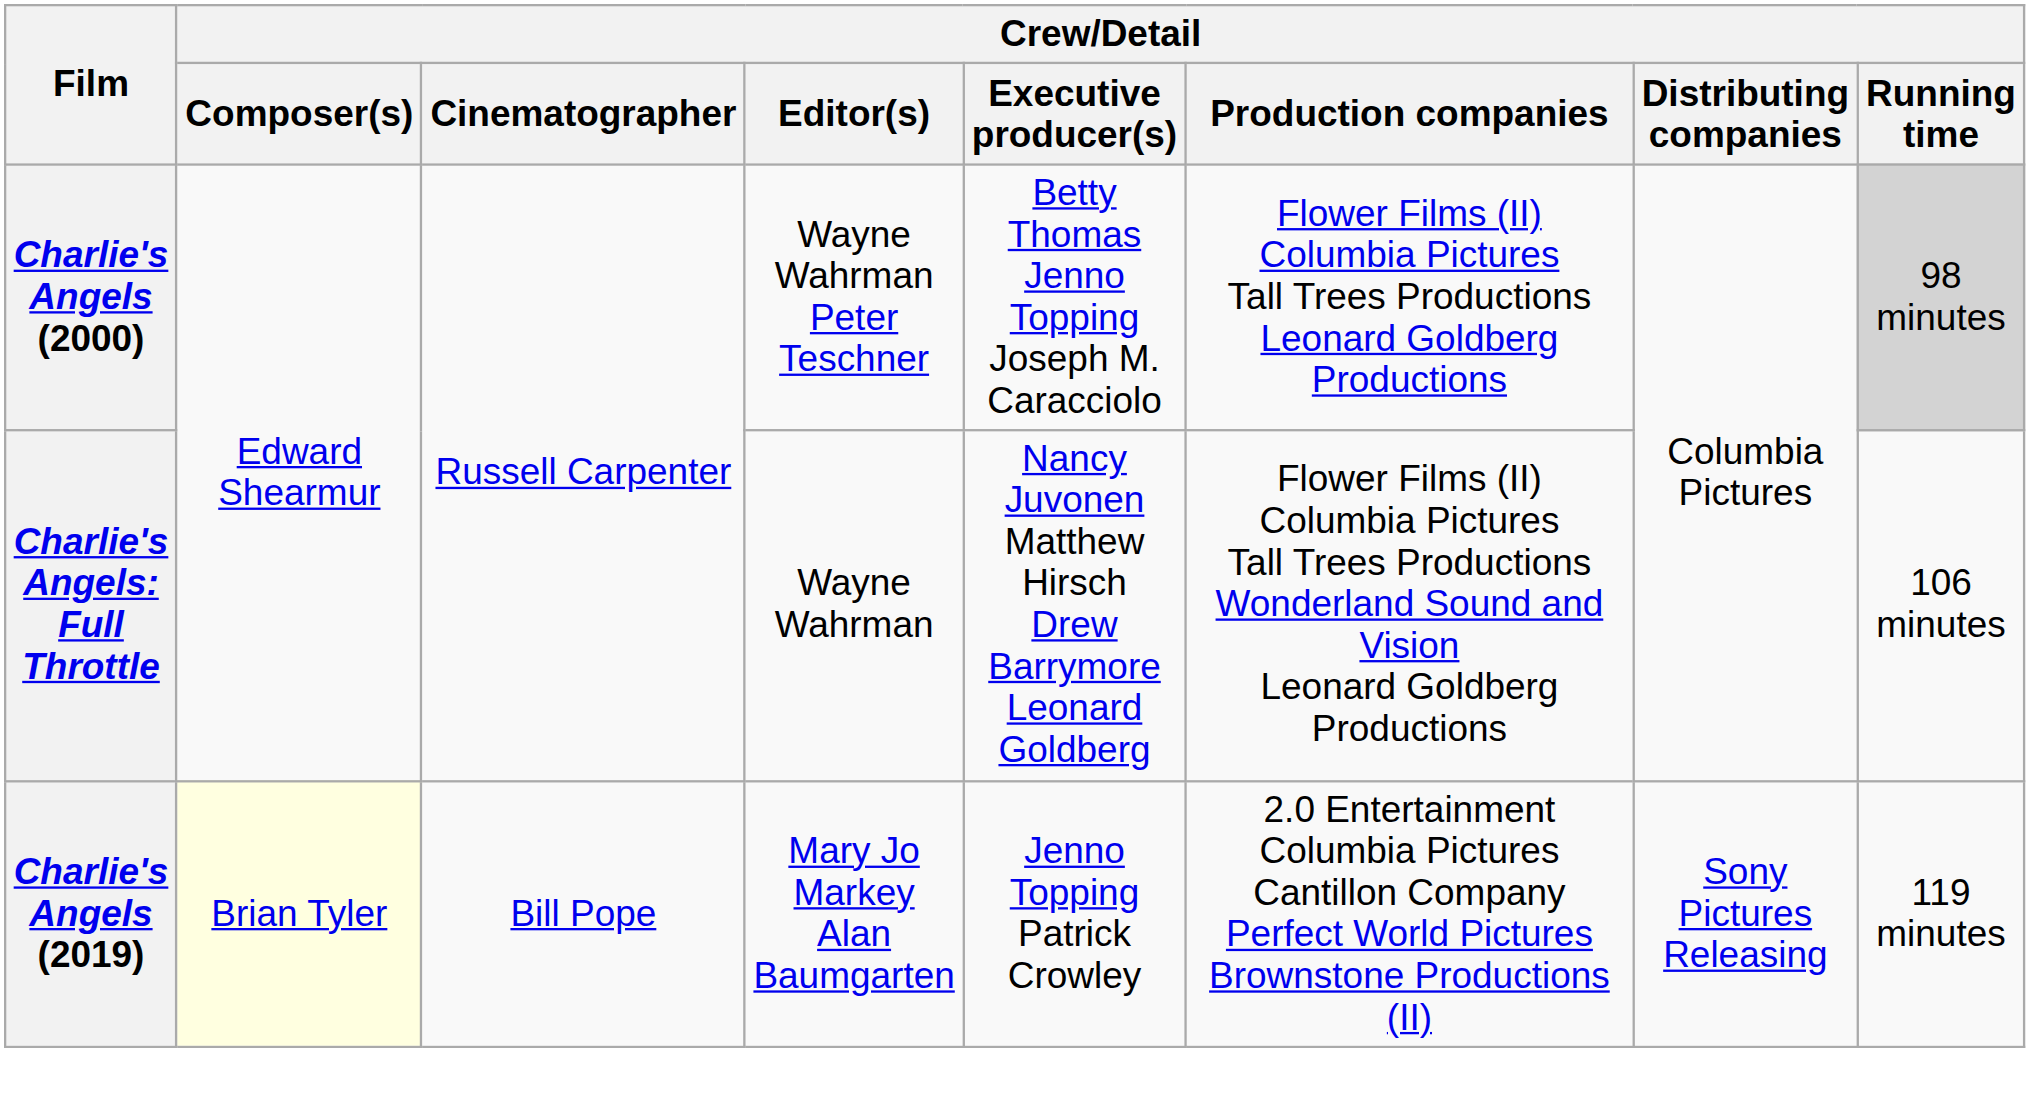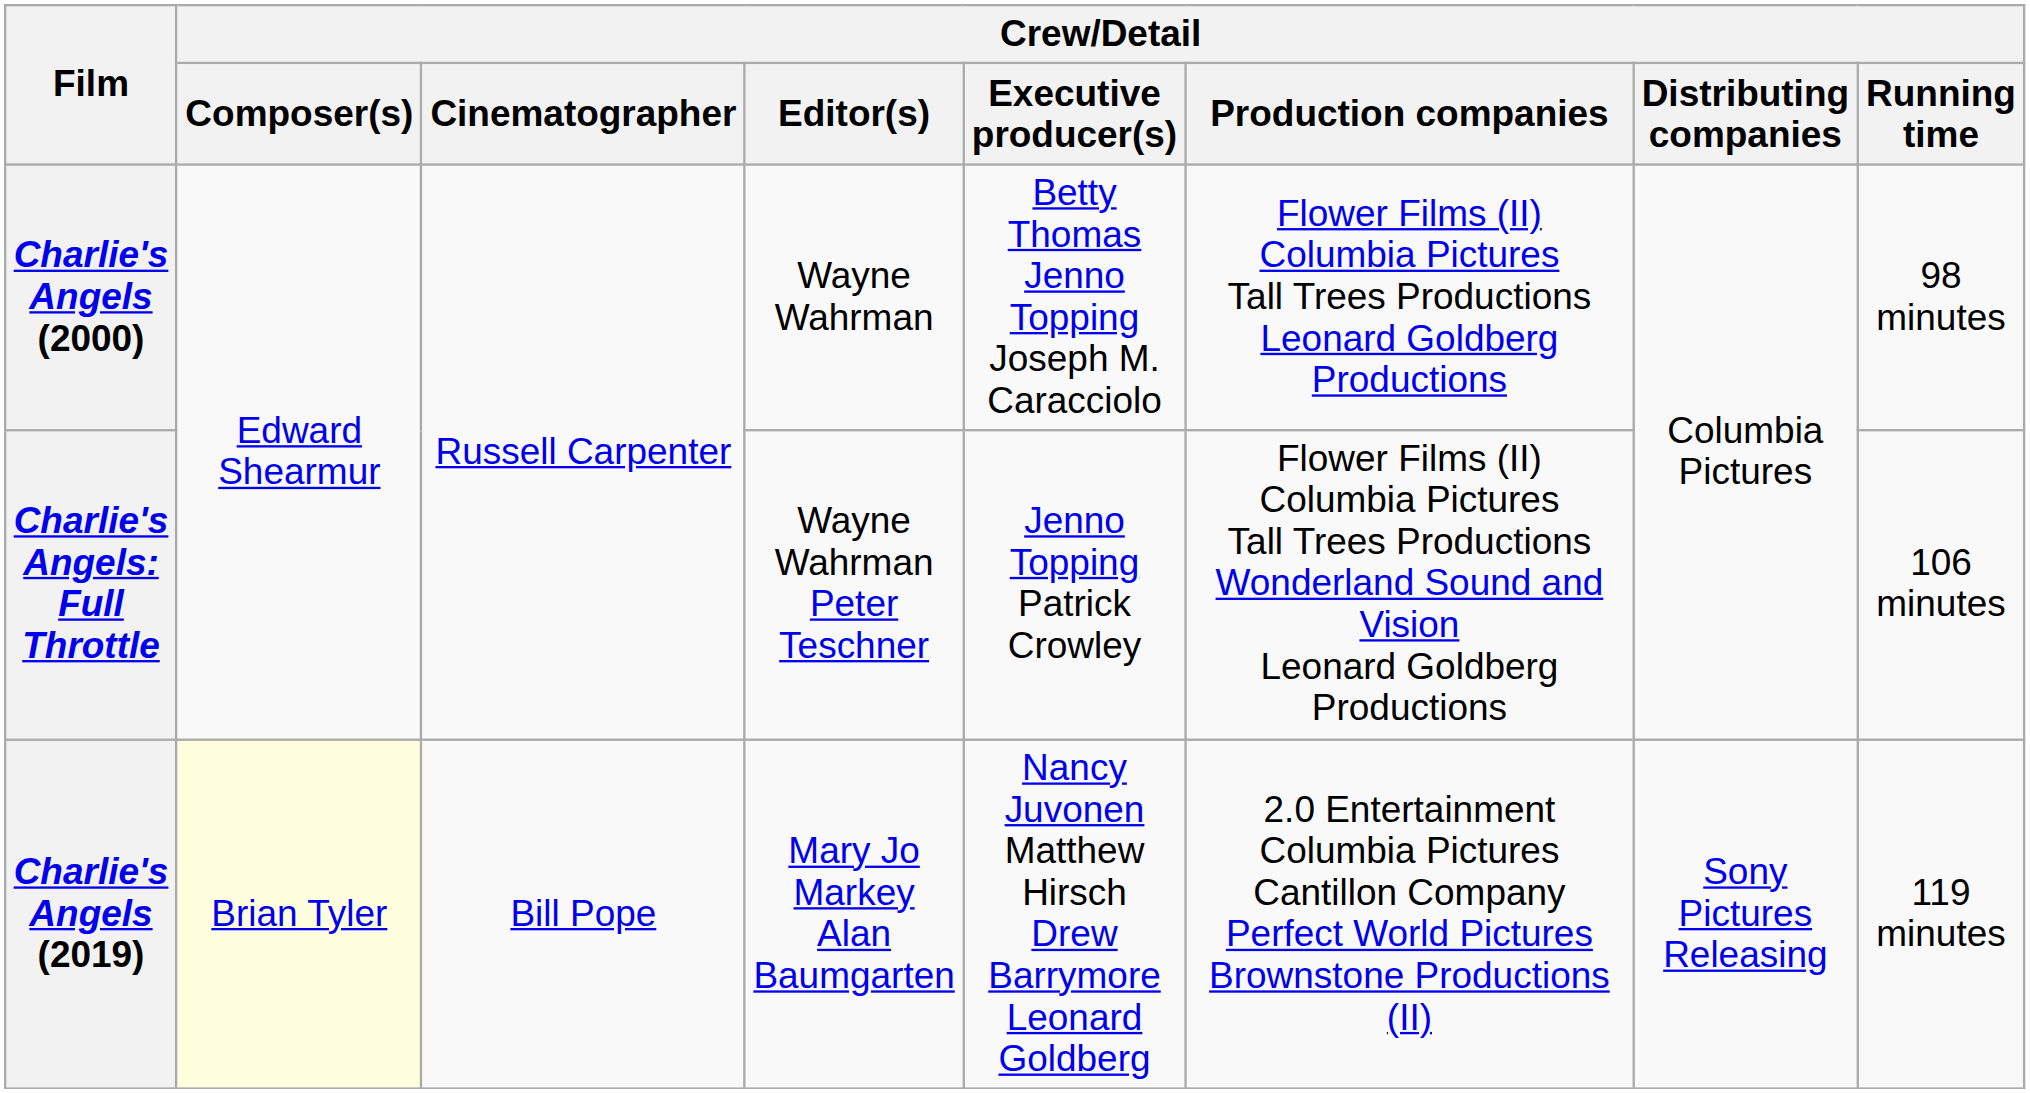Charlie's Angels (2000) | Crew/Detail / Editor(s): Wayne Wahrman Peter Teschner -> Wayne Wahrman
Charlie's Angels (2000) | Crew/Detail / Running time: lightgrey background -> no background
Charlie's Angels: Full Throttle | Crew/Detail / Editor(s): Wayne Wahrman -> Wayne Wahrman Peter Teschner
Charlie's Angels: Full Throttle | Crew/Detail / Executive producer(s): Nancy Juvonen Matthew Hirsch Drew Barrymore Leonard Goldberg -> Jenno Topping Patrick Crowley
Charlie's Angels (2019) | Crew/Detail / Executive producer(s): Jenno Topping Patrick Crowley -> Nancy Juvonen Matthew Hirsch Drew Barrymore Leonard Goldberg
